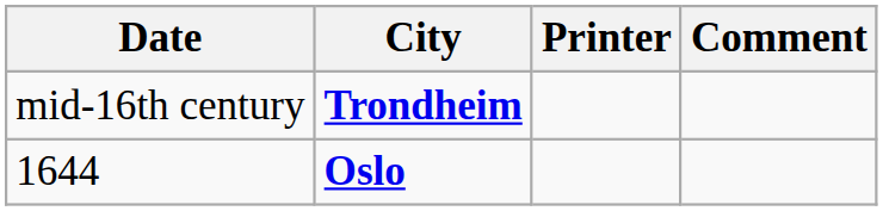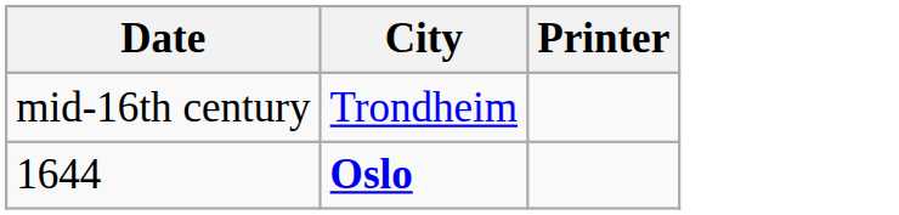- column: Comment
mid-16th century | City: bold -> normal
